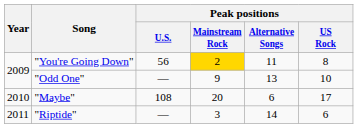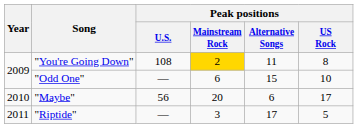"You're Going Down" | Peak positions / U.S.: 56 -> 108
"Odd One" | Peak positions / Mainstream Rock: 9 -> 6
"Odd One" | Peak positions / Alternative Songs: 13 -> 15
"Maybe" | Peak positions / U.S.: 108 -> 56
"Riptide" | Peak positions / Alternative Songs: 14 -> 17
"Riptide" | Peak positions / US Rock: 6 -> 5
